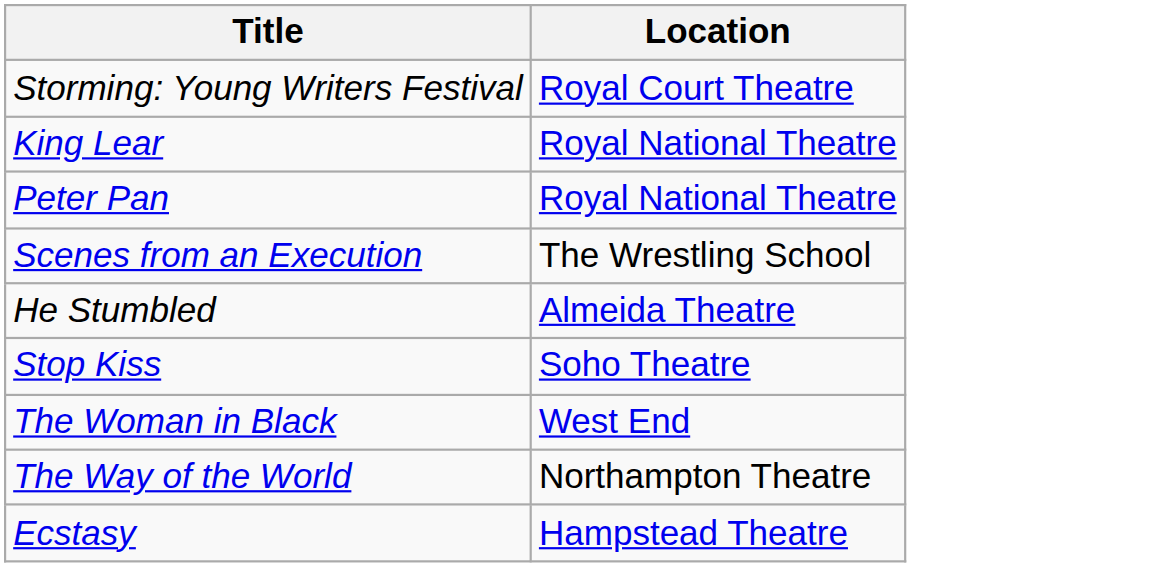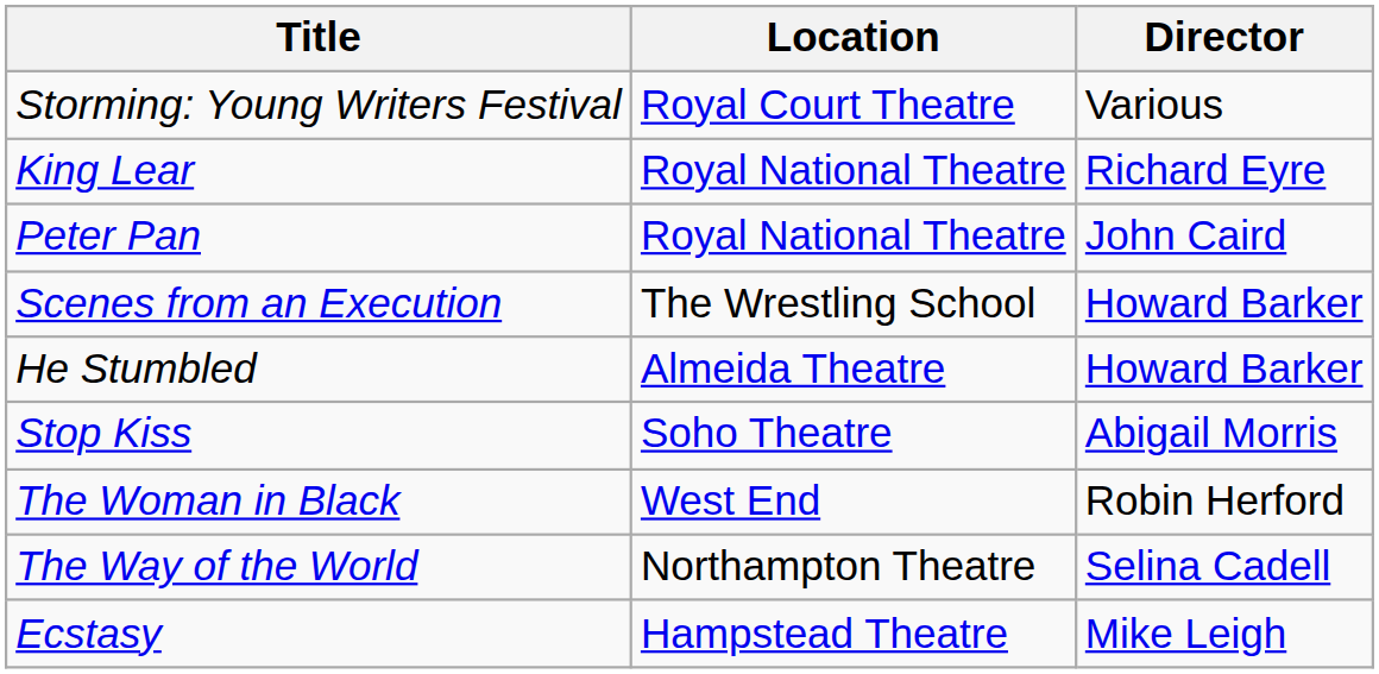+ column: Director | Various | Richard Eyre | John Caird | Howard Barker | Howard Barker | Abigail Morris | Robin Herford | Selina Cadell | Mike Leigh
